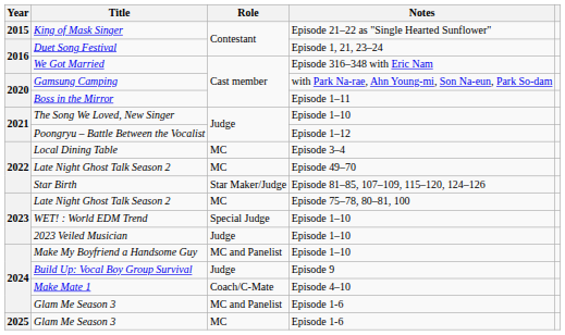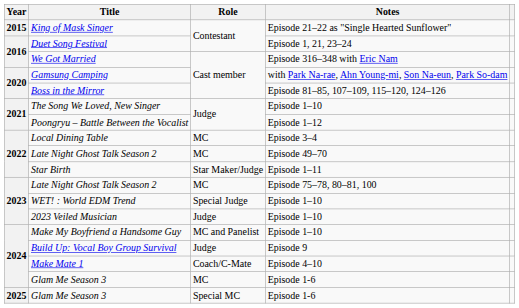Boss in the Mirror | Notes: Episode 1–11 -> Episode 81–85, 107–109, 115–120, 124–126
Star Birth | Notes: Episode 81–85, 107–109, 115–120, 124–126 -> Episode 1–11
2024 / Glam Me Season 3 | Role: MC and Panelist -> MC
2025 / Glam Me Season 3 | Role: MC -> Special MC
